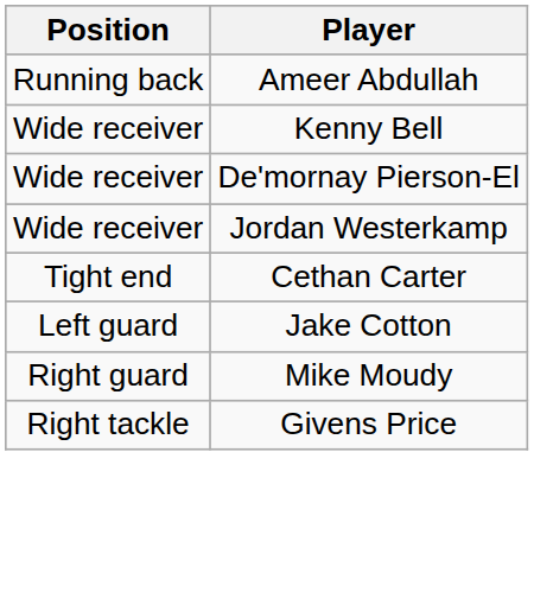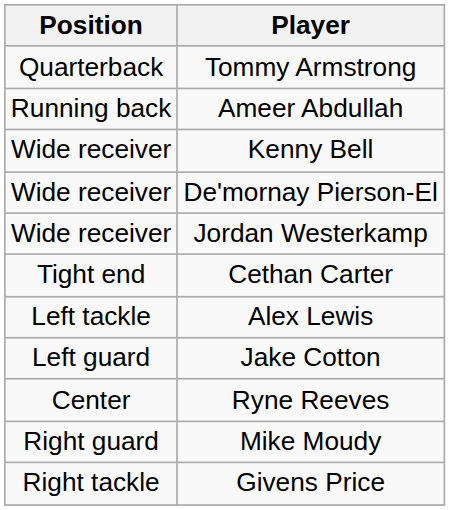+ row: Quarterback | Tommy Armstrong
+ row: Left tackle | Alex Lewis
+ row: Center | Ryne Reeves
